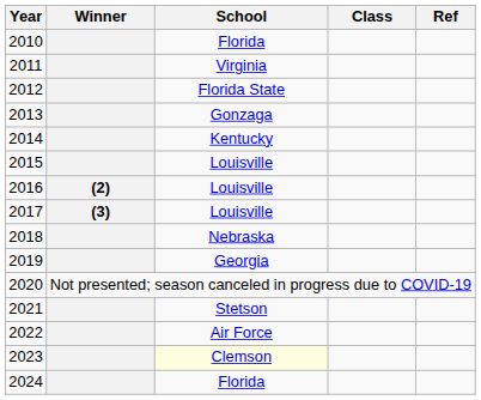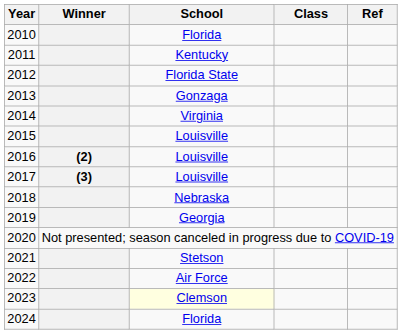2011 | School: Virginia -> Kentucky
2014 | School: Kentucky -> Virginia
